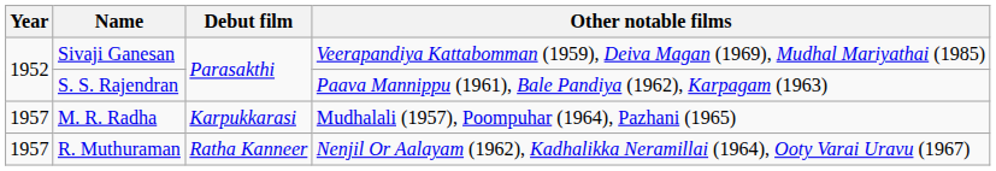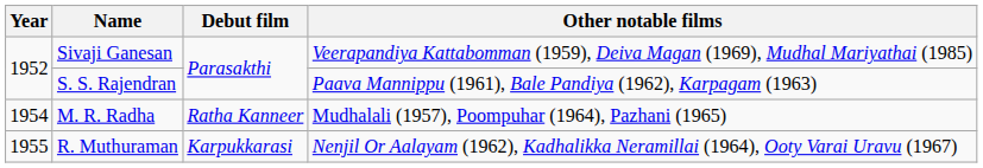M. R. Radha | Year: 1957 -> 1954
M. R. Radha | Debut film: Karpukkarasi -> Ratha Kanneer
R. Muthuraman | Year: 1957 -> 1955
R. Muthuraman | Debut film: Ratha Kanneer -> Karpukkarasi
